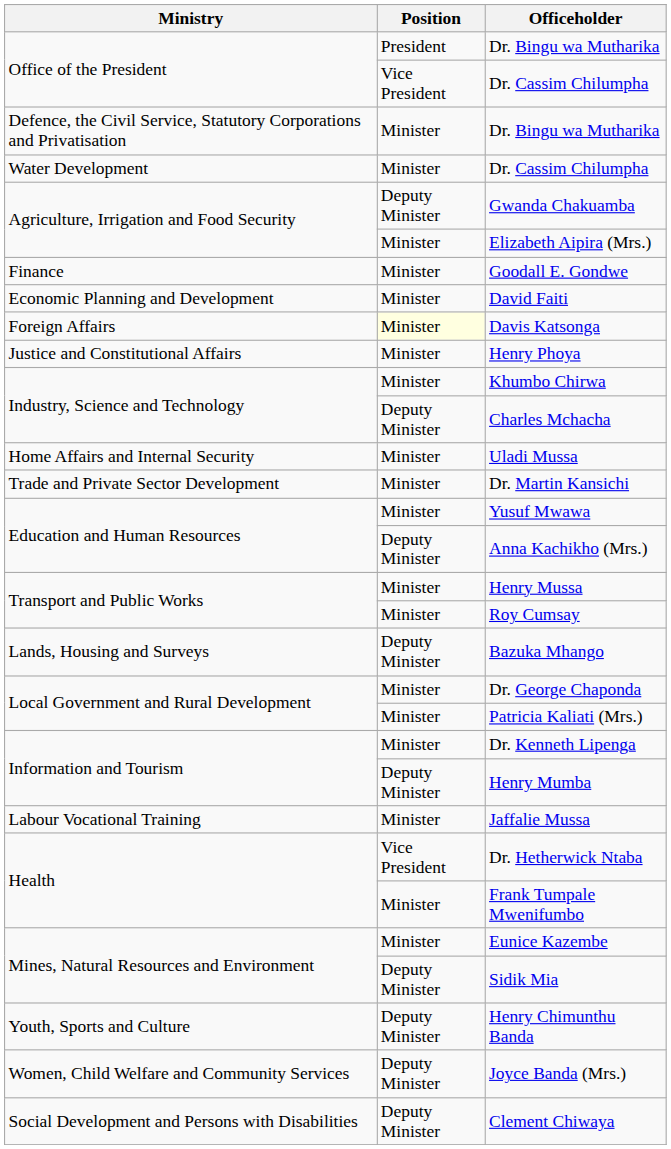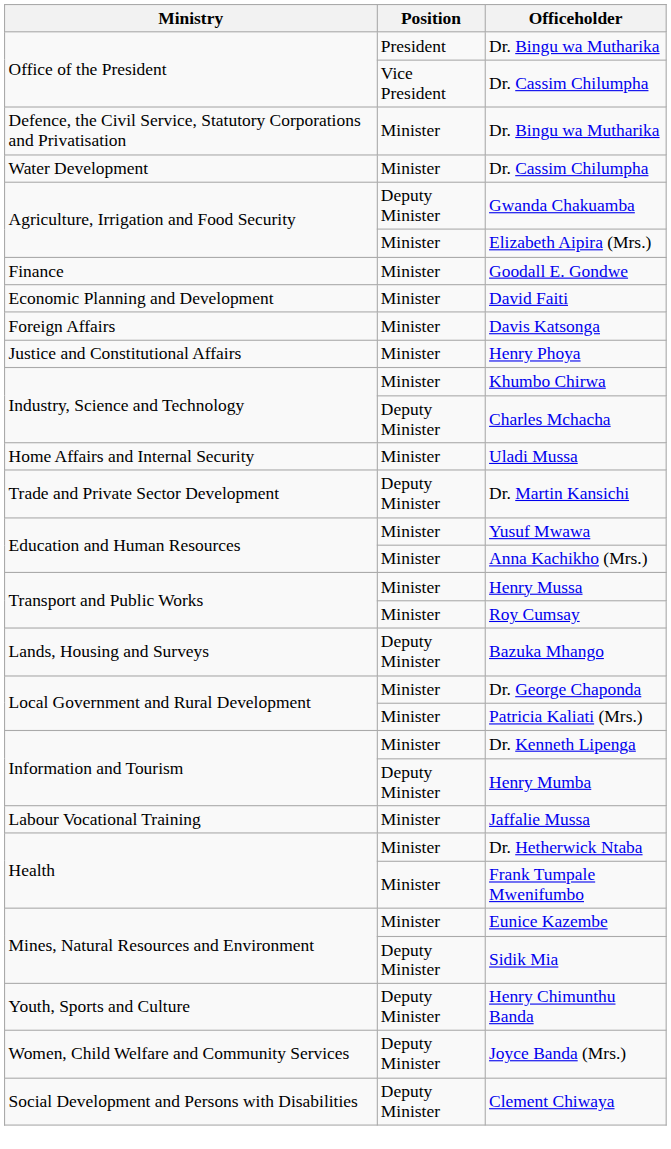Davis Katsonga | Position: lightyellow background -> no background
Dr. Martin Kansichi | Position: Minister -> Deputy Minister
Anna Kachikho (Mrs.) | Position: Deputy Minister -> Minister
Dr. Hetherwick Ntaba | Position: Vice President -> Minister
